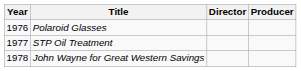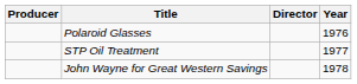columns swapped: Year <-> Producer
